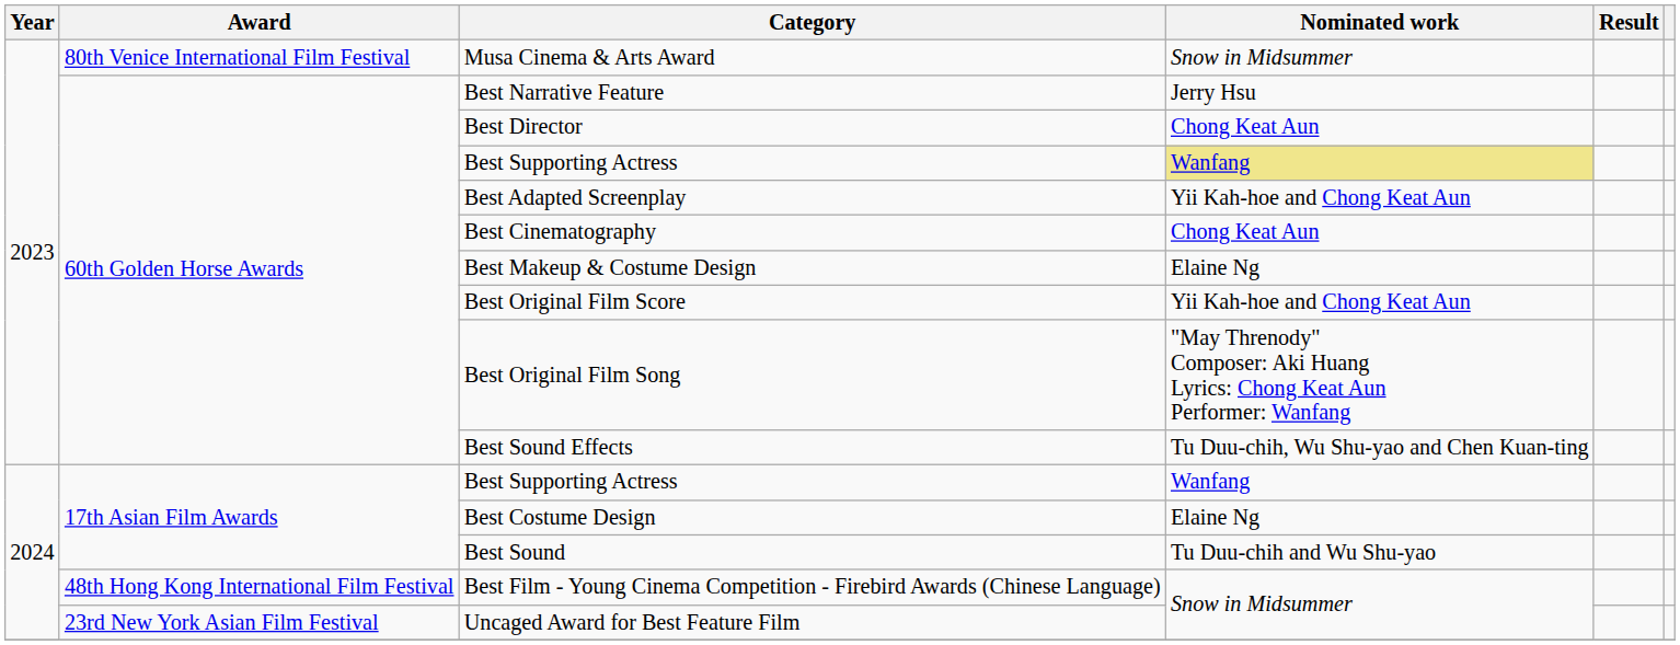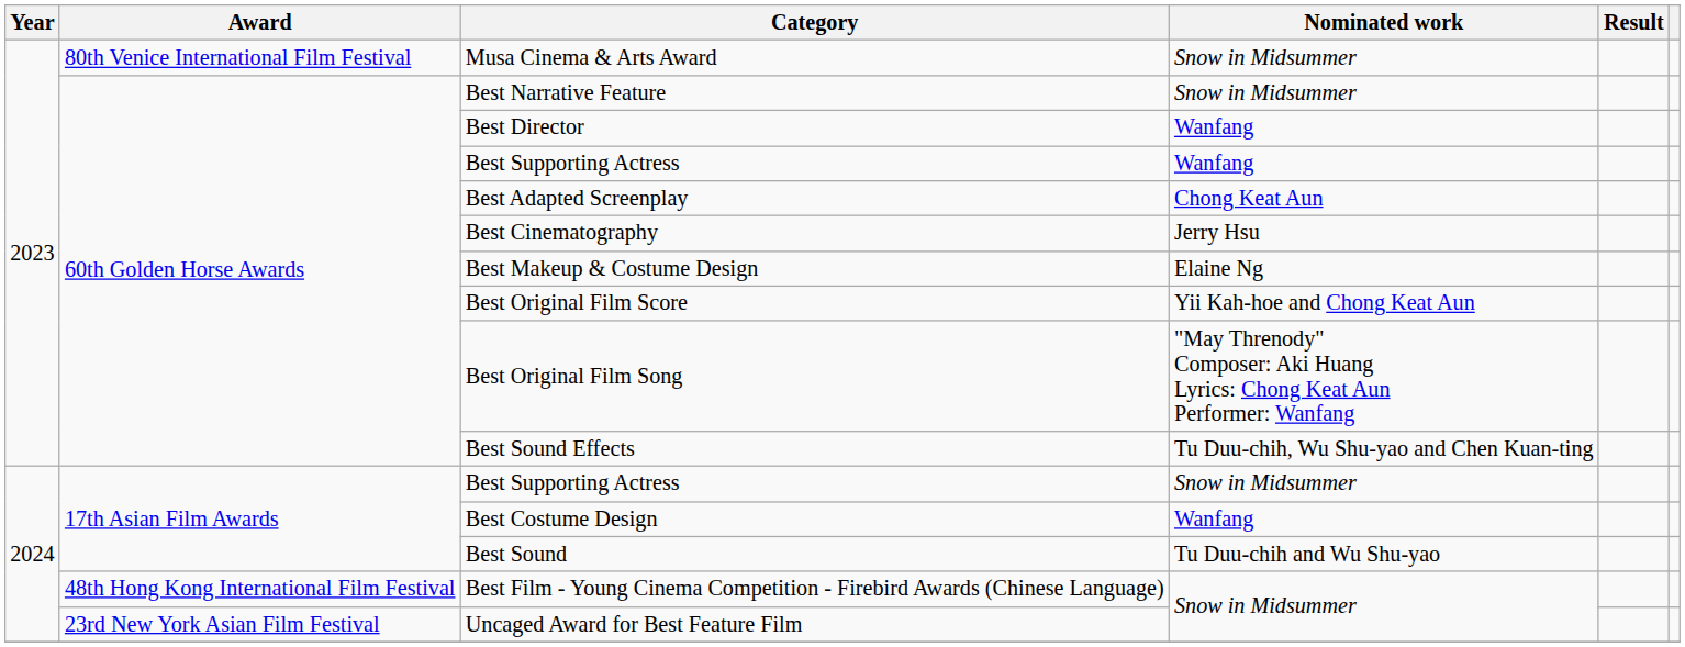Best Narrative Feature | Nominated work: Jerry Hsu -> Snow in Midsummer
Best Director | Nominated work: Chong Keat Aun -> Wanfang
60th Golden Horse Awards / Best Supporting Actress | Nominated work: khaki background -> no background
Best Adapted Screenplay | Nominated work: Yii Kah-hoe and Chong Keat Aun -> Chong Keat Aun
Best Cinematography | Nominated work: Chong Keat Aun -> Jerry Hsu
17th Asian Film Awards / Best Supporting Actress | Nominated work: Wanfang -> Snow in Midsummer
Best Costume Design | Nominated work: Elaine Ng -> Wanfang
